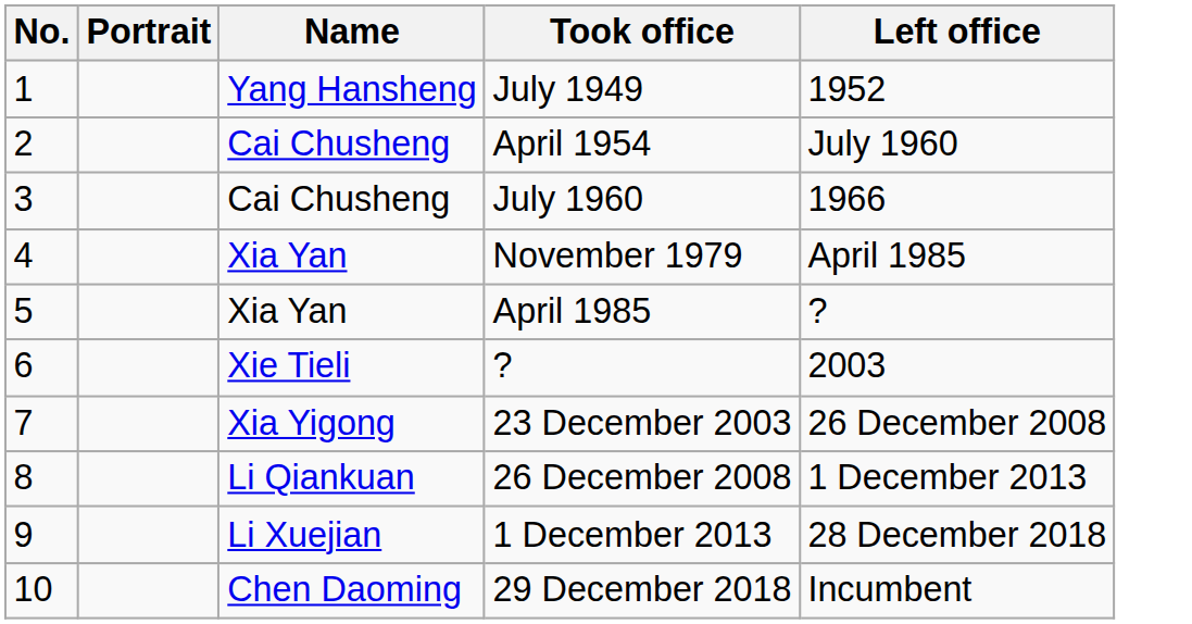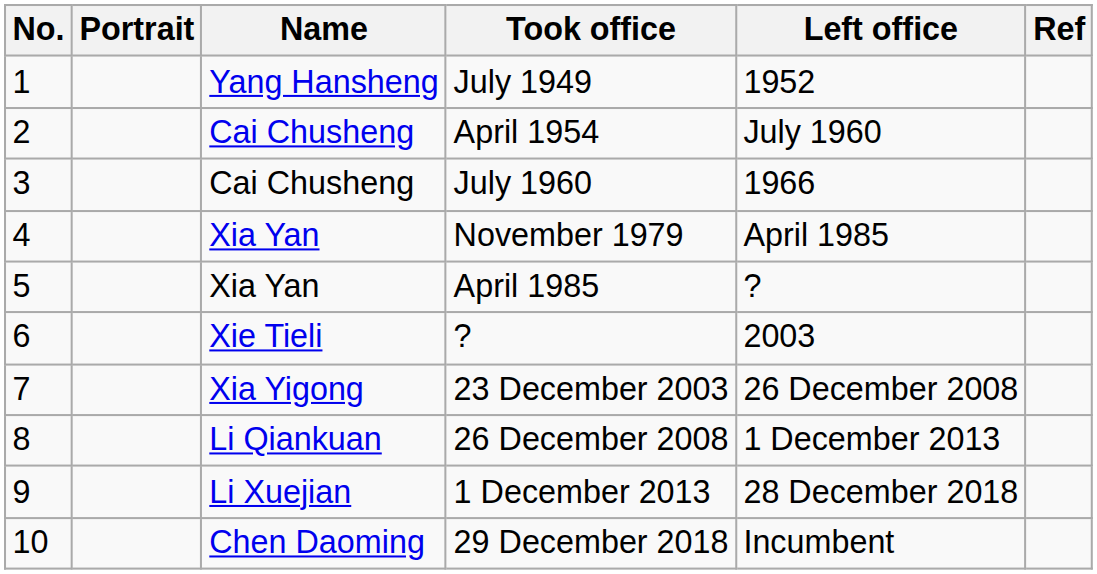+ column: Ref
